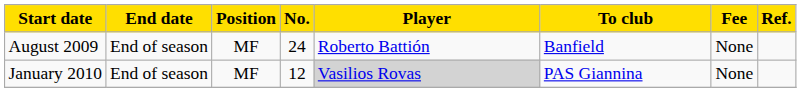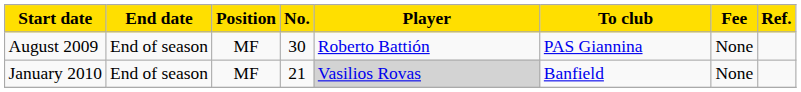August 2009 | No.: 24 -> 30
August 2009 | To club: Banfield -> PAS Giannina
January 2010 | No.: 12 -> 21
January 2010 | To club: PAS Giannina -> Banfield
